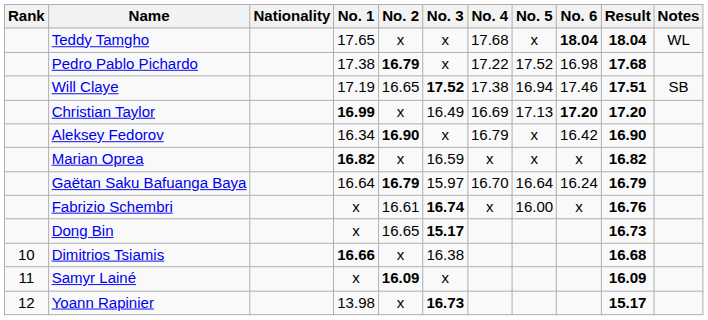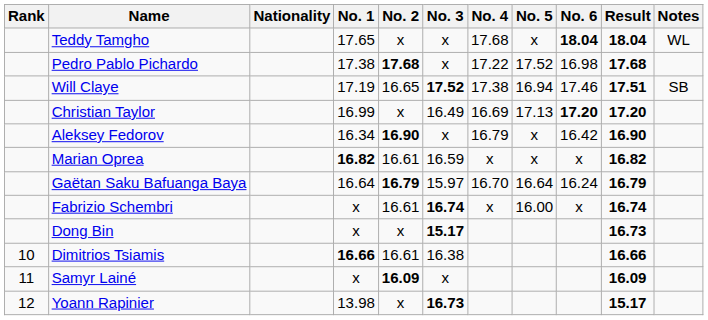Pedro Pablo Pichardo | No. 2: 16.79 -> 17.68
Christian Taylor | No. 1: bold -> normal
Marian Oprea | No. 2: x -> 16.61
Fabrizio Schembri | Result: 16.76 -> 16.74
Dong Bin | No. 2: 16.65 -> x
Dimitrios Tsiamis | No. 2: x -> 16.61
Dimitrios Tsiamis | Result: 16.68 -> 16.66
